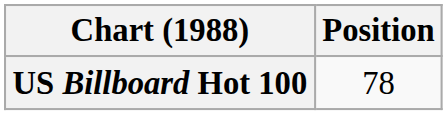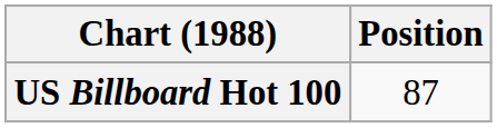US Billboard Hot 100 | Position: 78 -> 87
